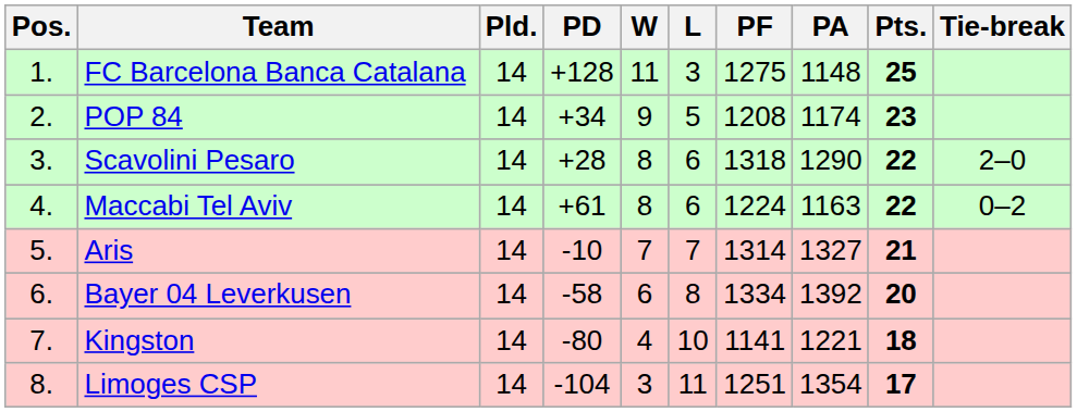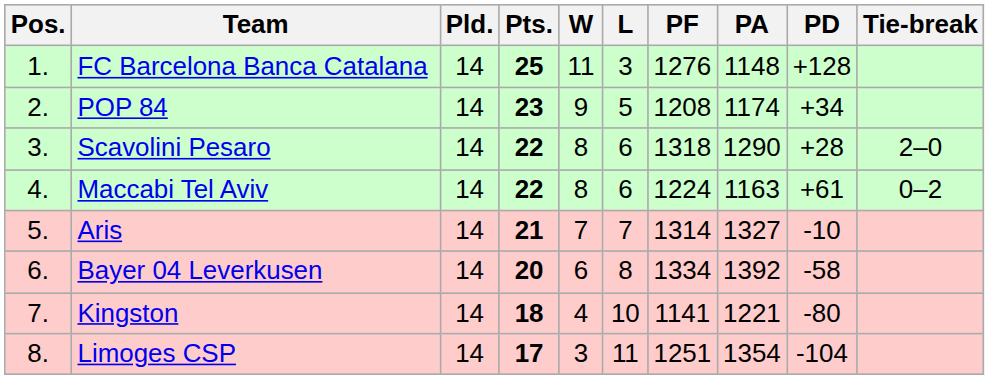columns swapped: Pts. <-> PD
FC Barcelona Banca Catalana | PF: 1275 -> 1276
